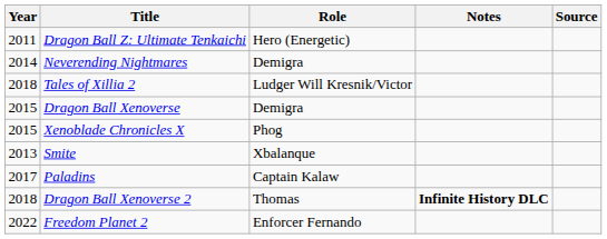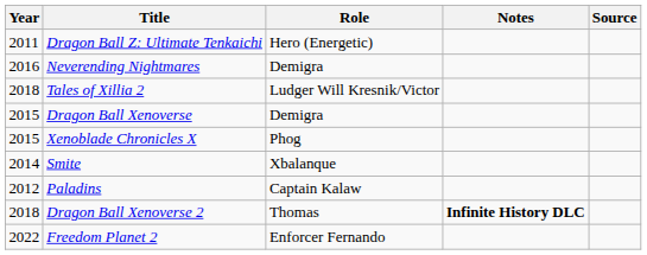Neverending Nightmares | Year: 2014 -> 2016
Smite | Year: 2013 -> 2014
Paladins | Year: 2017 -> 2012
